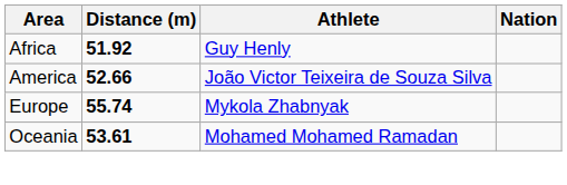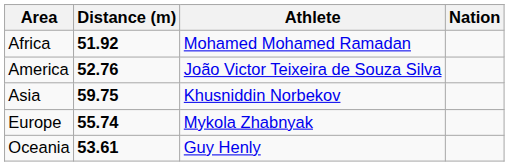Africa | Athlete: Guy Henly -> Mohamed Mohamed Ramadan
America | Distance (m): 52.66 -> 52.76
+ row: Asia | 59.75 | Khusniddin Norbekov
Oceania | Athlete: Mohamed Mohamed Ramadan -> Guy Henly
